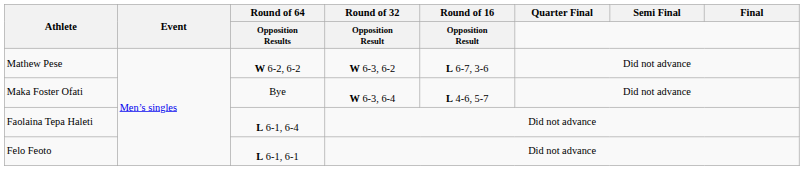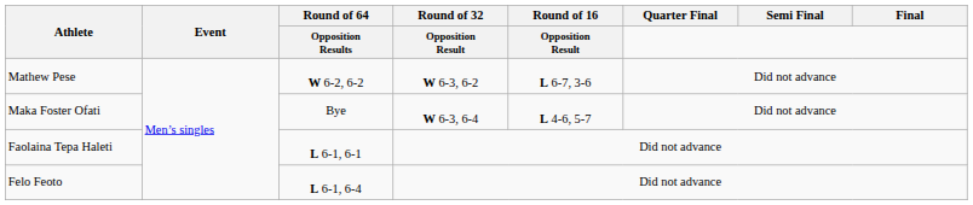Faolaina Tepa Haleti | Round of 64 / Opposition Results: L 6-1, 6-4 -> L 6-1, 6-1
Felo Feoto | Round of 64 / Opposition Results: L 6-1, 6-1 -> L 6-1, 6-4
